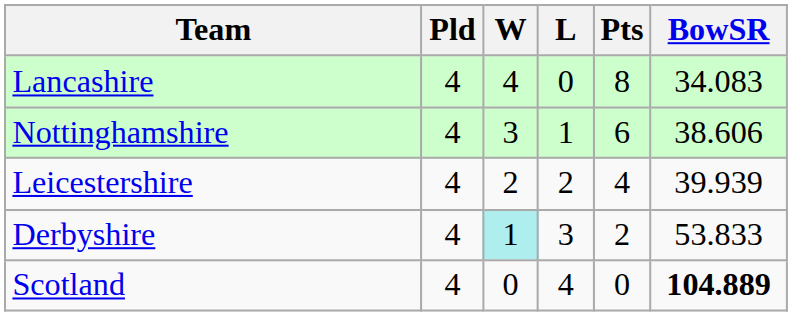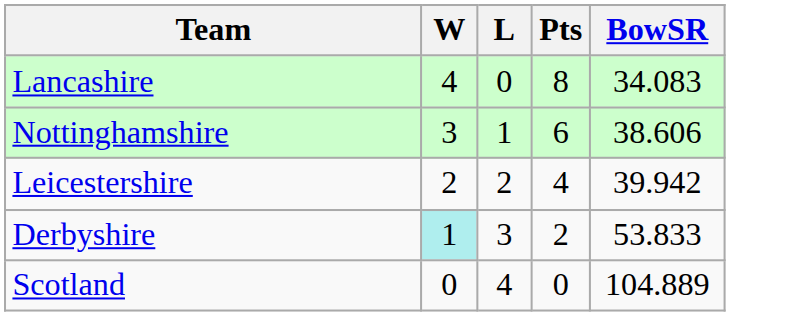- column: Pld | 4 | 4 | 4 | 4 | 4
Leicestershire | BowSR: 39.939 -> 39.942
Scotland | BowSR: bold -> normal
